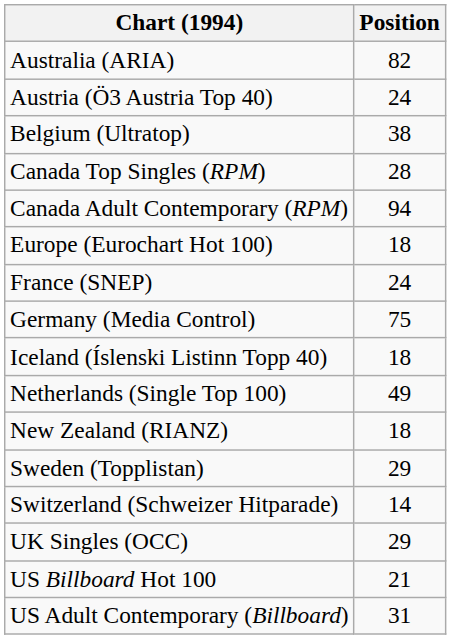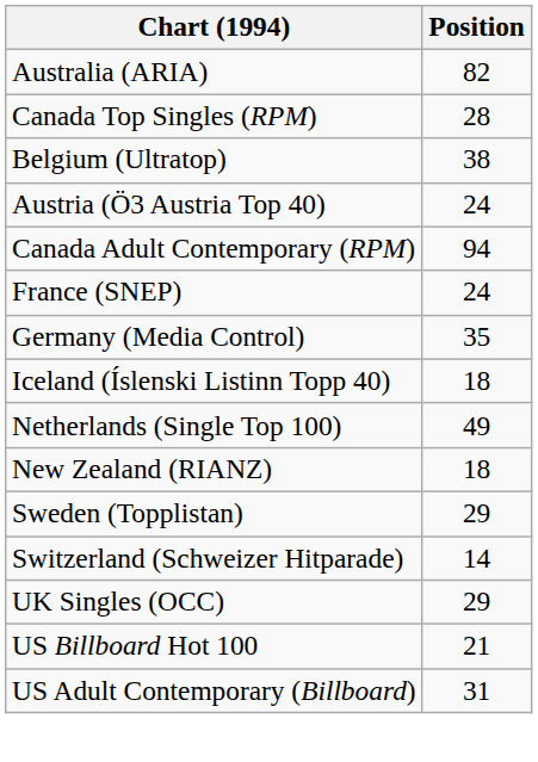rows swapped: Austria (Ö3 Austria Top 40) <-> Canada Top Singles (RPM)
- row: Europe (Eurochart Hot 100) | 18
Germany (Media Control) | Position: 75 -> 35
